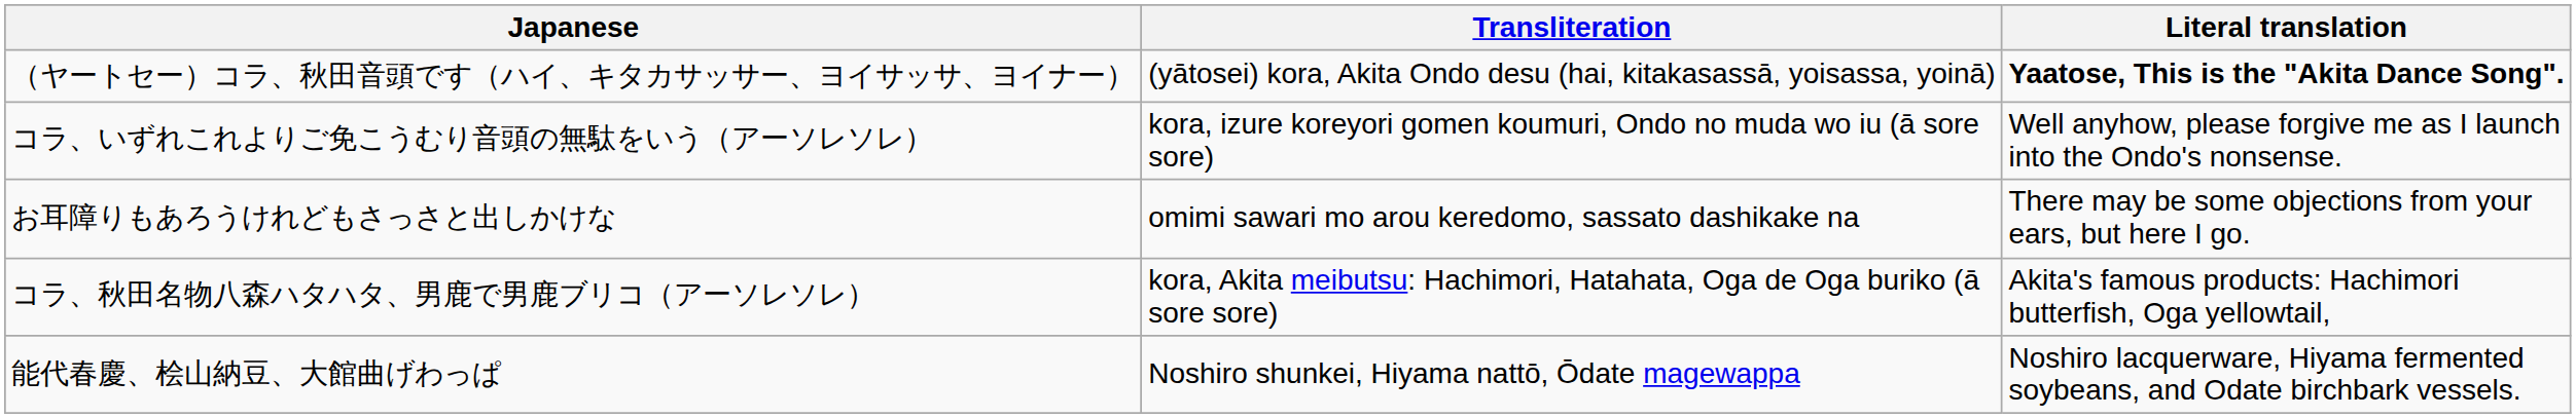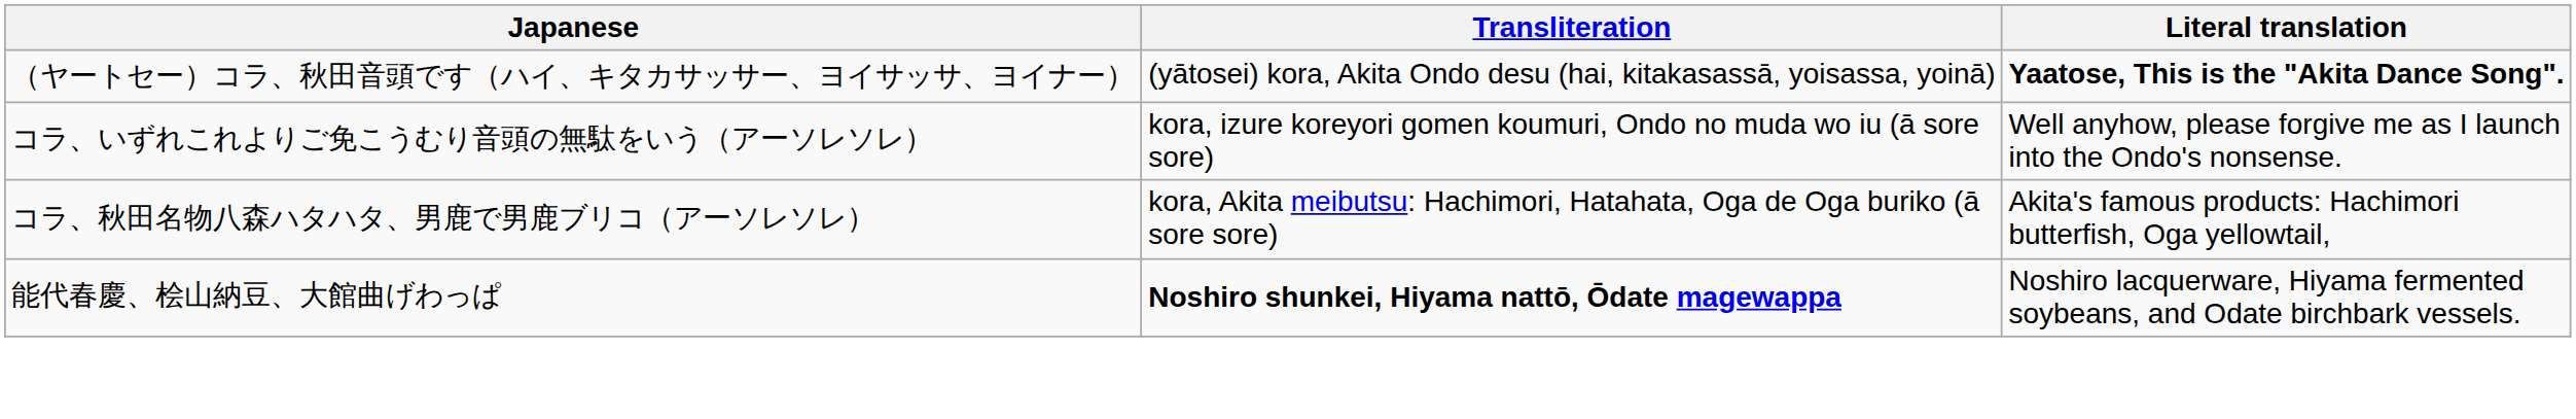- row: お耳障りもあろうけれどもさっさと出しかけな | omimi sawari mo arou keredomo, sassato dashikake na | There may be some objections from your ears, but here I go.
能代春慶、桧山納豆、大館曲げわっぱ | Transliteration: normal -> bold
